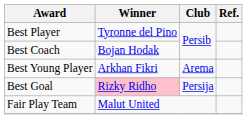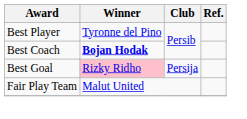Best Coach | Winner: normal -> bold
- row: Best Young Player | Arkhan Fikri | Arema
